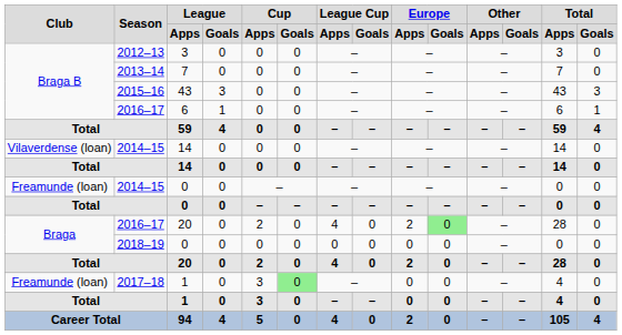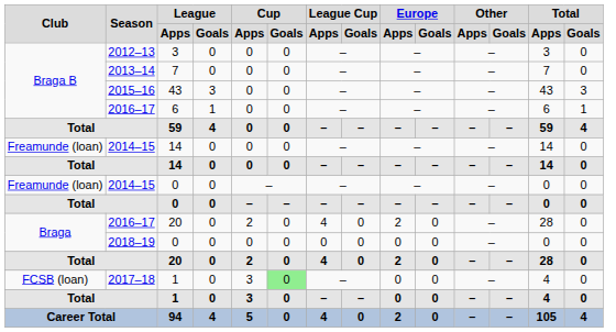2014–15 / 14 | Club: Vilaverdense (loan) -> Freamunde (loan)
2016–17 / 20 | Europe / Goals: lightgreen background -> no background
2017–18 / 1 | Club: Freamunde (loan) -> FCSB (loan)
